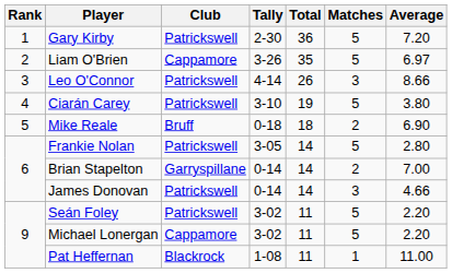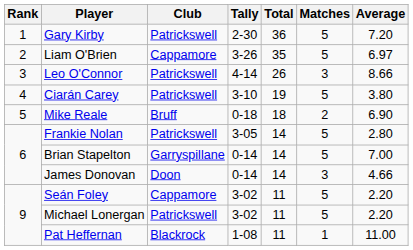Brian Stapelton | Matches: 2 -> 5
James Donovan | Club: Patrickswell -> Doon
Seán Foley | Club: Patrickswell -> Cappamore
Michael Lonergan | Club: Cappamore -> Patrickswell
